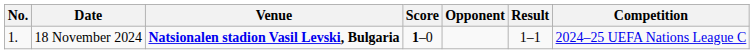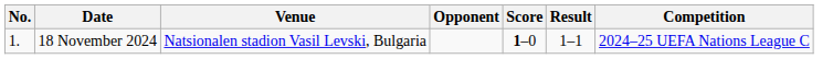columns swapped: Opponent <-> Score
18 November 2024 | Venue: bold -> normal
